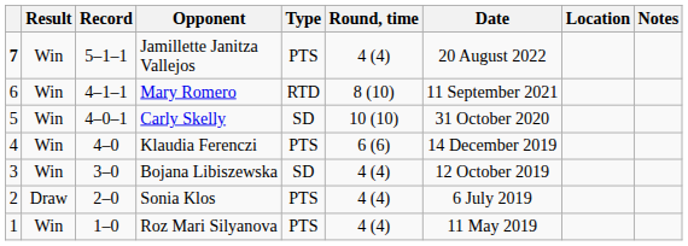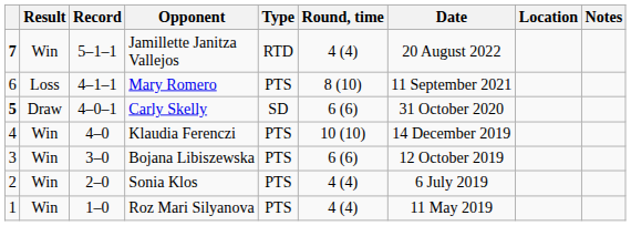Jamillette Janitza Vallejos | Type: PTS -> RTD
Mary Romero | Result: Win -> Loss
Mary Romero | Type: RTD -> PTS
Carly Skelly | column 1: normal -> bold
Carly Skelly | Result: Win -> Draw
Carly Skelly | Round, time: 10 (10) -> 6 (6)
Klaudia Ferenczi | Round, time: 6 (6) -> 10 (10)
Bojana Libiszewska | Type: SD -> PTS
Bojana Libiszewska | Round, time: 4 (4) -> 6 (6)
Sonia Klos | Result: Draw -> Win
